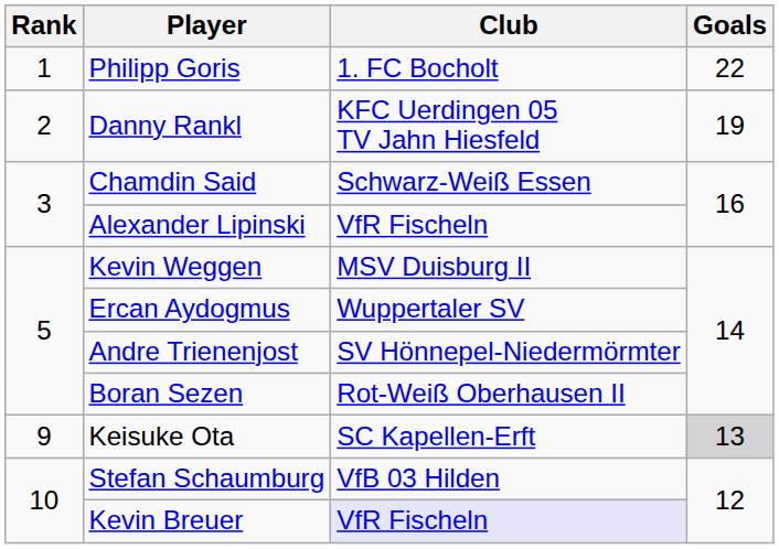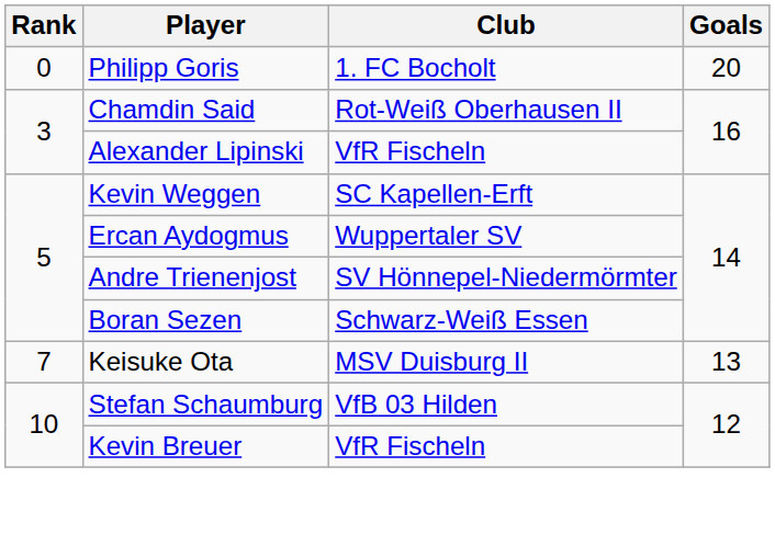Philipp Goris | Rank: 1 -> 0
Philipp Goris | Goals: 22 -> 20
- row: 2 | Danny Rankl | KFC Uerdingen 05 TV Jahn Hiesfeld | 19
Chamdin Said | Club: Schwarz-Weiß Essen -> Rot-Weiß Oberhausen II
Kevin Weggen | Club: MSV Duisburg II -> SC Kapellen-Erft
Boran Sezen | Club: Rot-Weiß Oberhausen II -> Schwarz-Weiß Essen
Keisuke Ota | Rank: 9 -> 7
Keisuke Ota | Club: SC Kapellen-Erft -> MSV Duisburg II
Keisuke Ota | Goals: lightgrey background -> no background
Kevin Breuer | Club: lavender background -> no background
